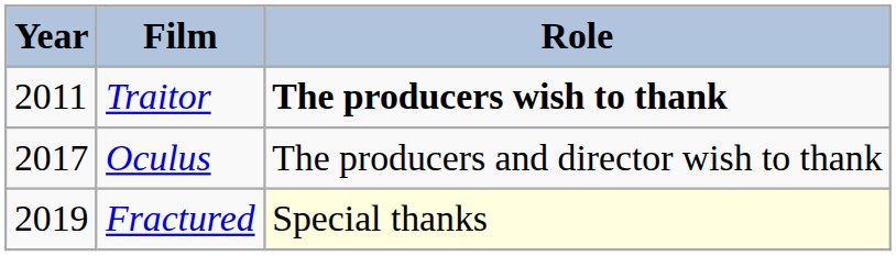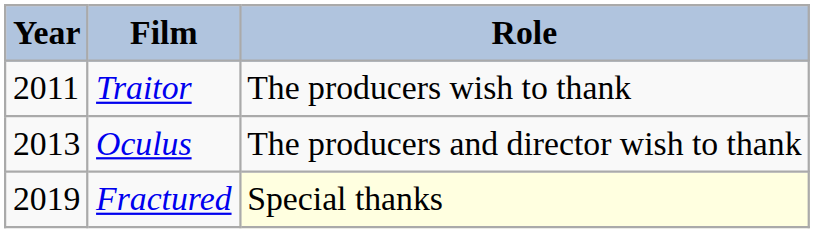Traitor | Role: bold -> normal
Oculus | Year: 2017 -> 2013
